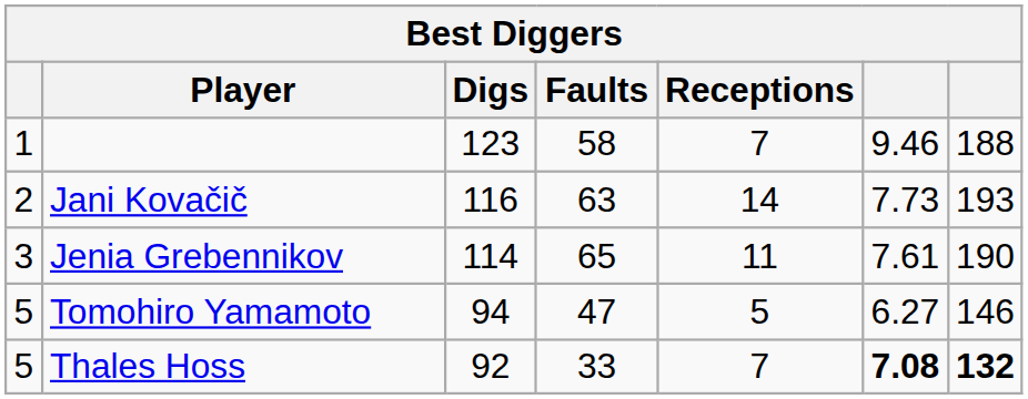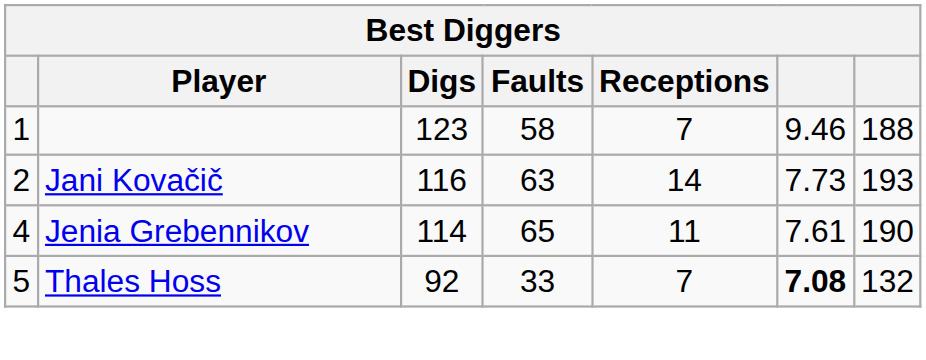Jenia Grebennikov | column 1: 3 -> 4
- row: 5 | Tomohiro Yamamoto | 94 | 47 | 5 | 6.27 | 146
Thales Hoss | column 7: bold -> normal
